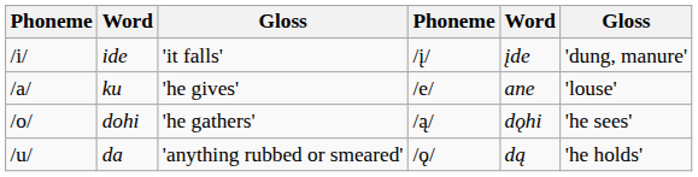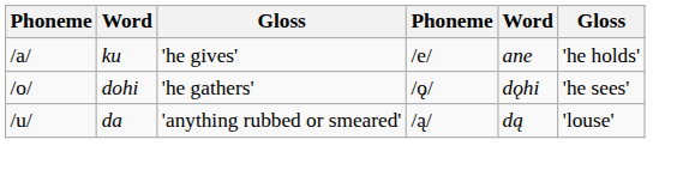- row: /i/ | ide | 'it falls' | /į/ | įde | 'dung, manure'
ku | column 6: 'louse' -> 'he holds'
dohi | column 4: /ą/ -> /ǫ/
da | column 4: /ǫ/ -> /ą/
da | column 6: 'he holds' -> 'louse'
